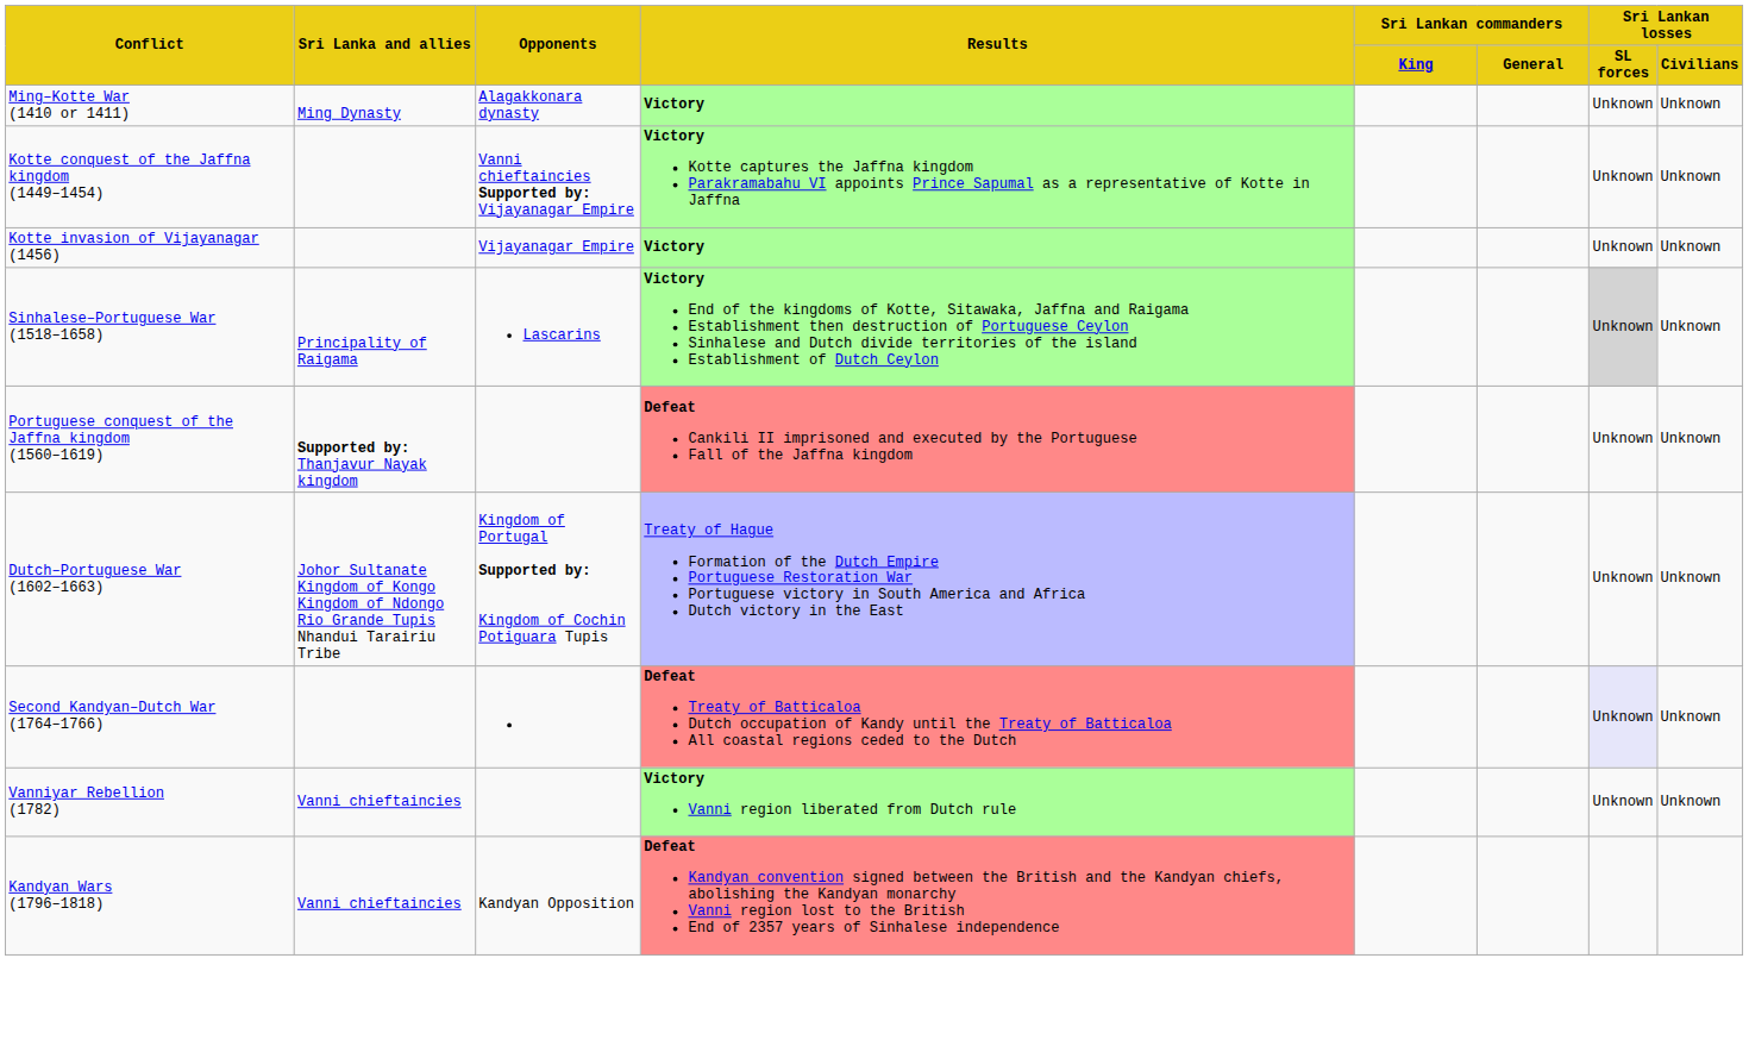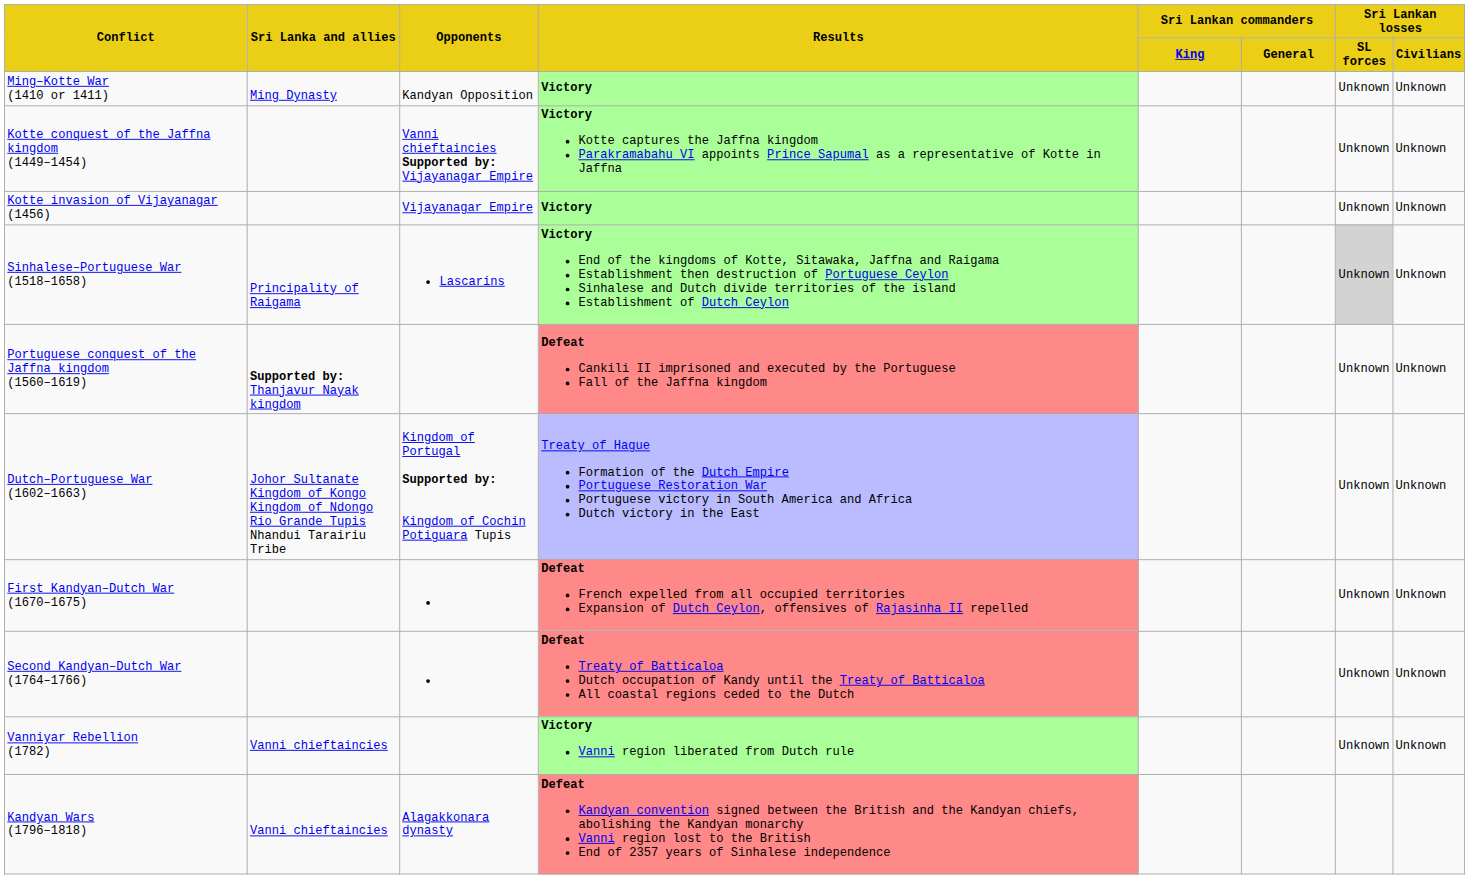Ming–Kotte War (1410 or 1411) | Opponents: Alagakkonara dynasty -> Kandyan Opposition
+ row: First Kandyan–Dutch War (1670–1675) | Defeat French expelled from all occupied territories Expansion of Dutch Ceylon, offensives of Rajasinha II repelled | Unknown | Unknown
Second Kandyan–Dutch War (1764–1766) | Sri Lankan losses / SL forces: lavender background -> no background
Kandyan Wars (1796–1818) | Opponents: Kandyan Opposition -> Alagakkonara dynasty
